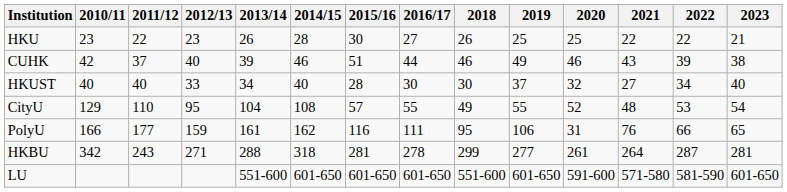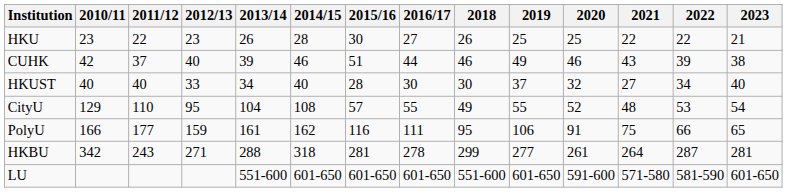PolyU | 2020: 31 -> 91
PolyU | 2021: 76 -> 75
